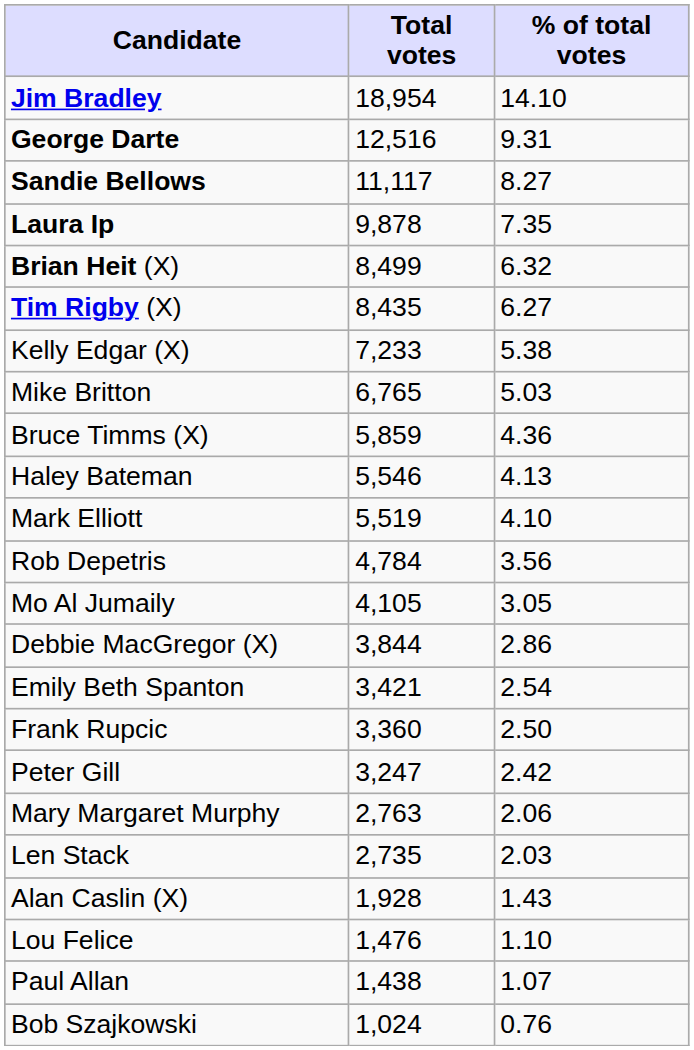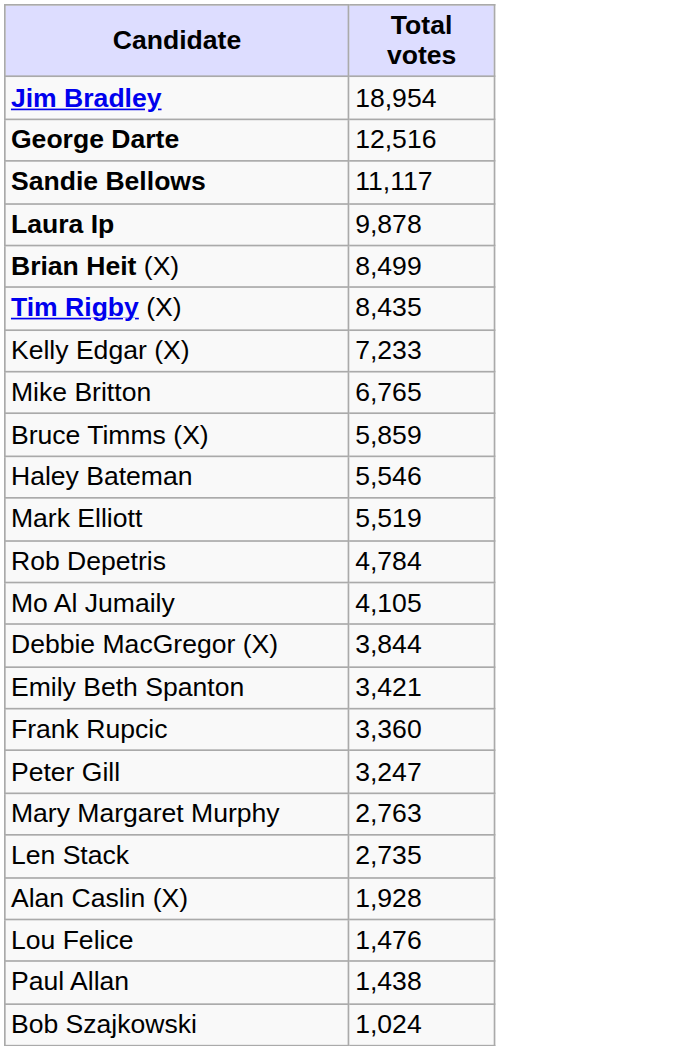- column: % of total votes | 14.10 | 9.31 | 8.27 | 7.35 | 6.32 | 6.27 | 5.38 | 5.03 | 4.36 | 4.13 | 4.10 | 3.56 | 3.05 | 2.86 | 2.54 | 2.50 | 2.42 | 2.06 | 2.03 | 1.43 | 1.10 | 1.07 | 0.76
